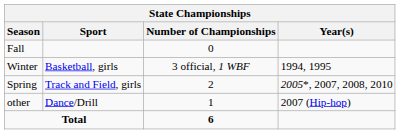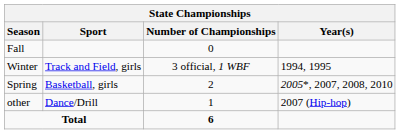Winter | Sport: Basketball, girls -> Track and Field, girls
Spring | Sport: Track and Field, girls -> Basketball, girls
